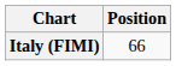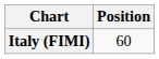Italy (FIMI) | Position: 66 -> 60
